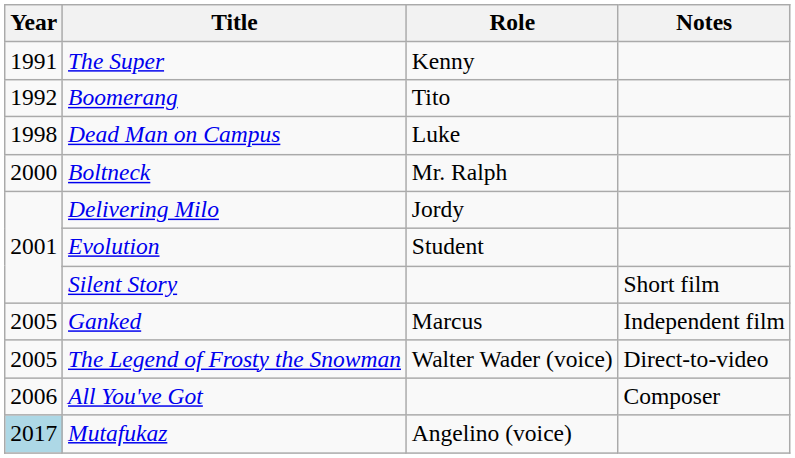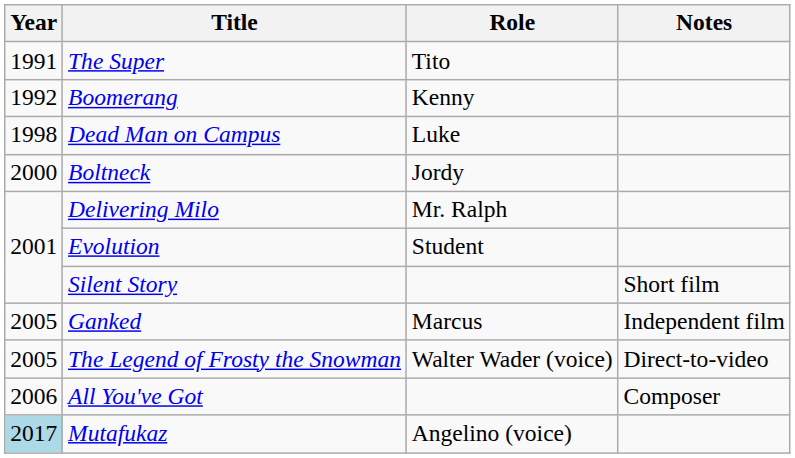The Super | Role: Kenny -> Tito
Boomerang | Role: Tito -> Kenny
Boltneck | Role: Mr. Ralph -> Jordy
Delivering Milo | Role: Jordy -> Mr. Ralph
